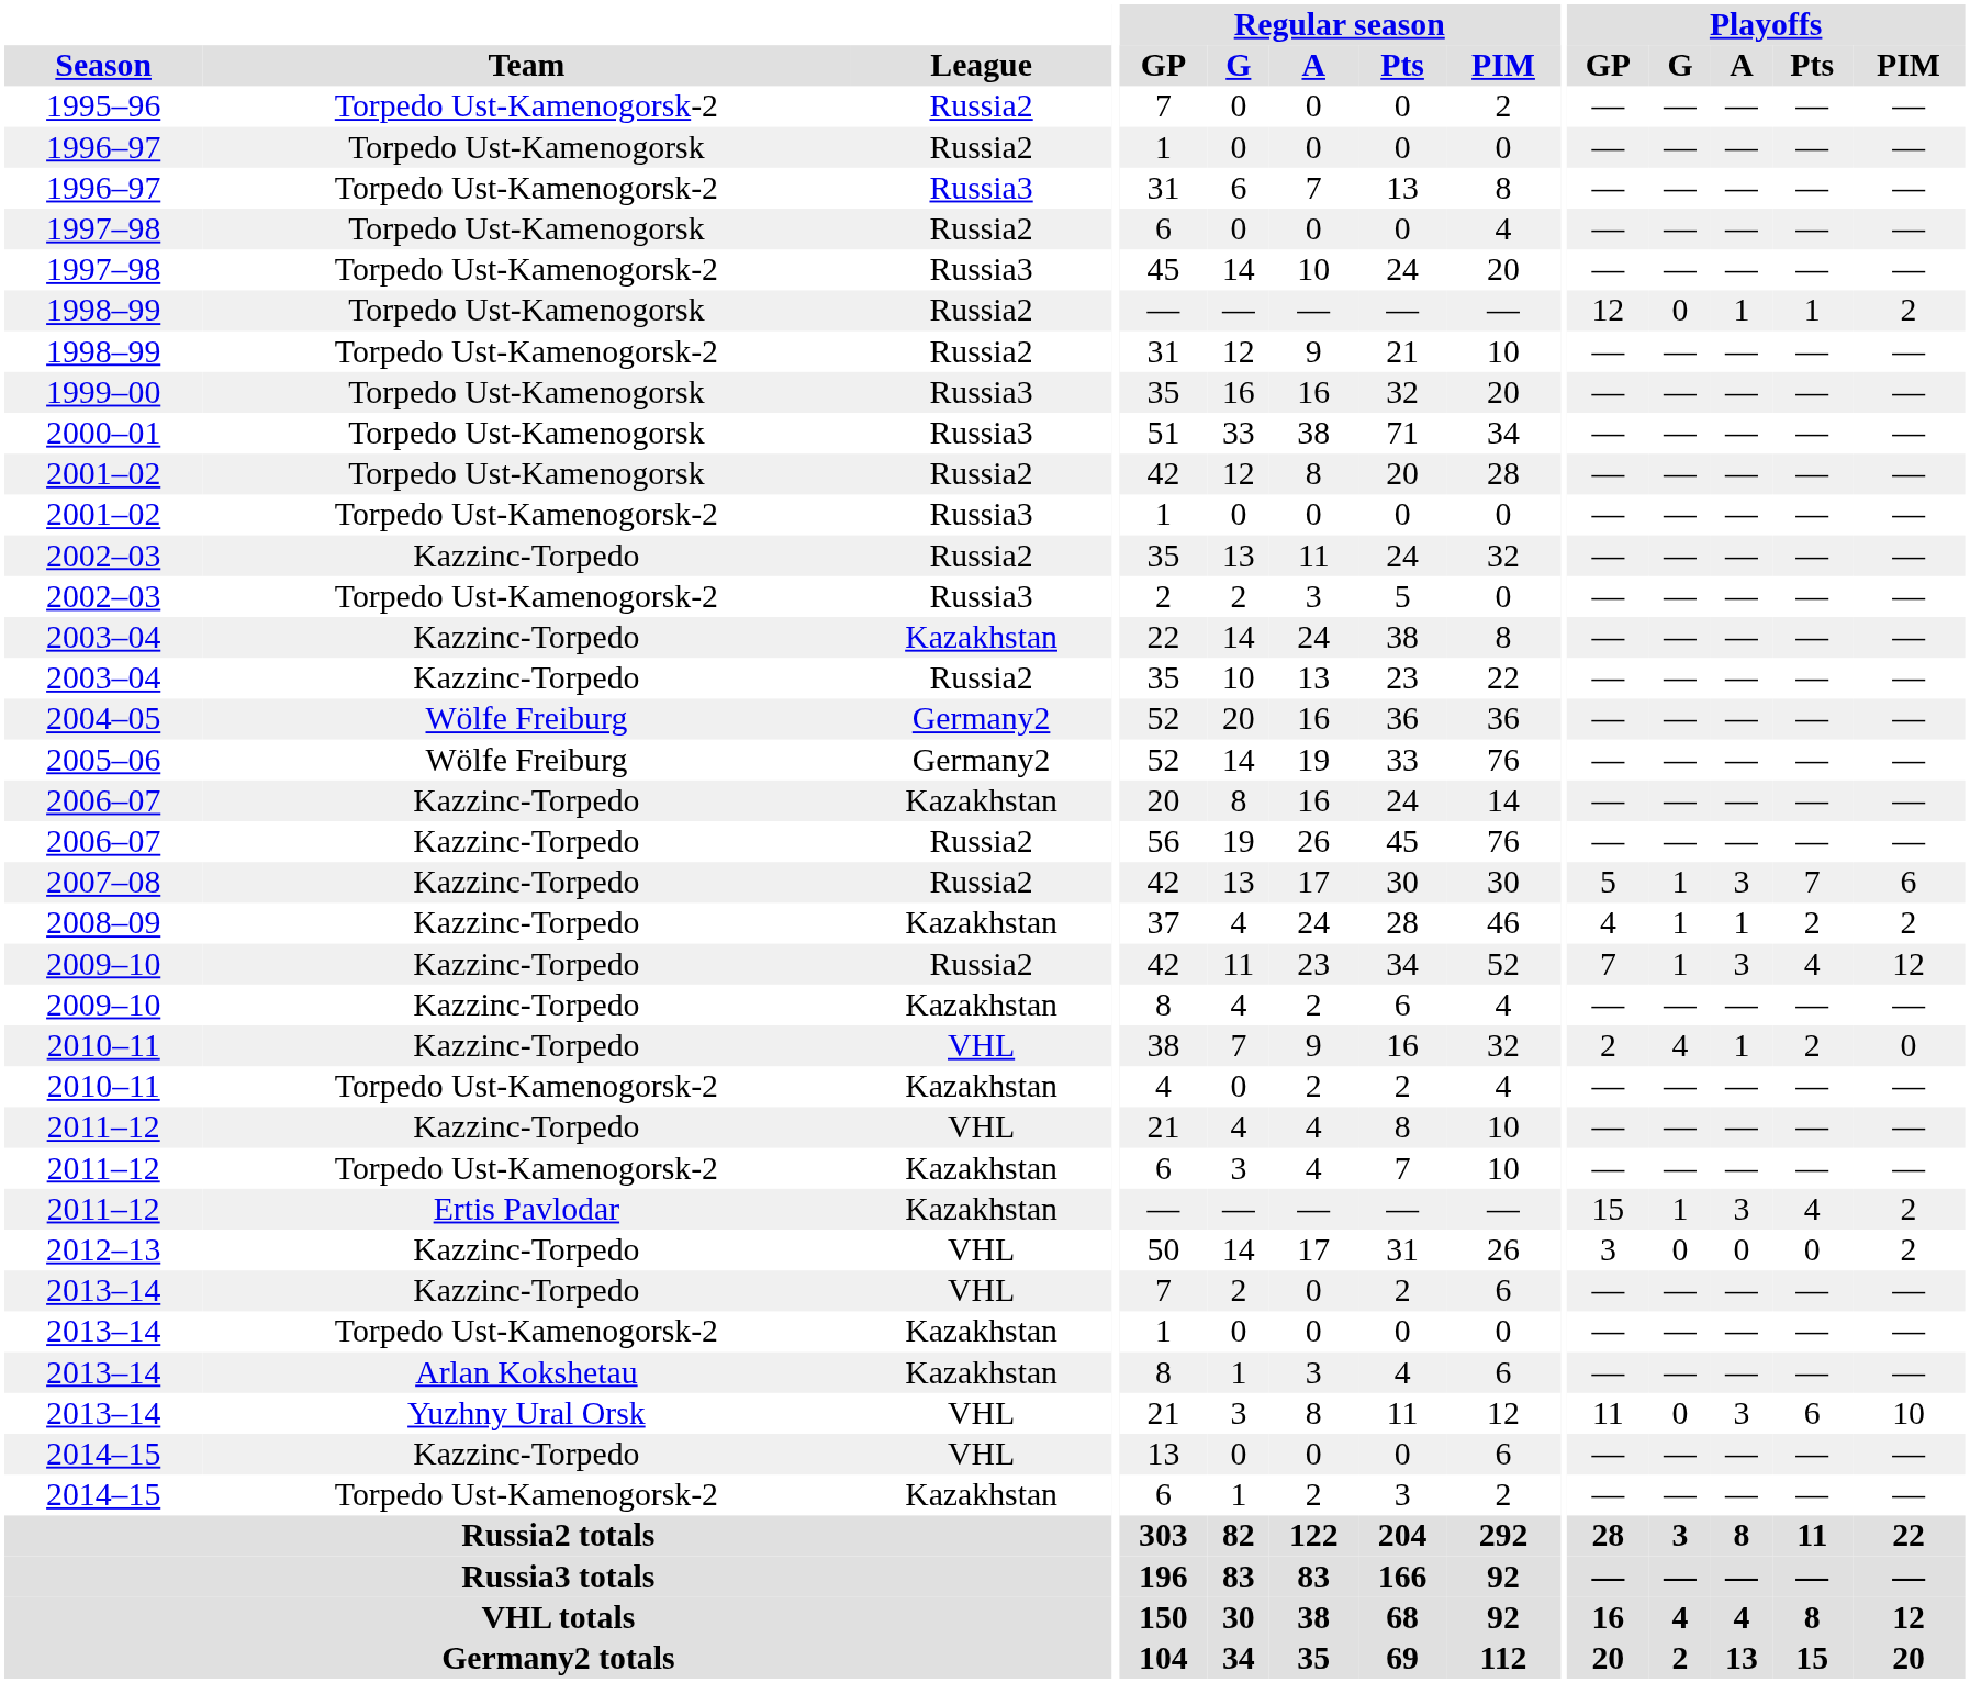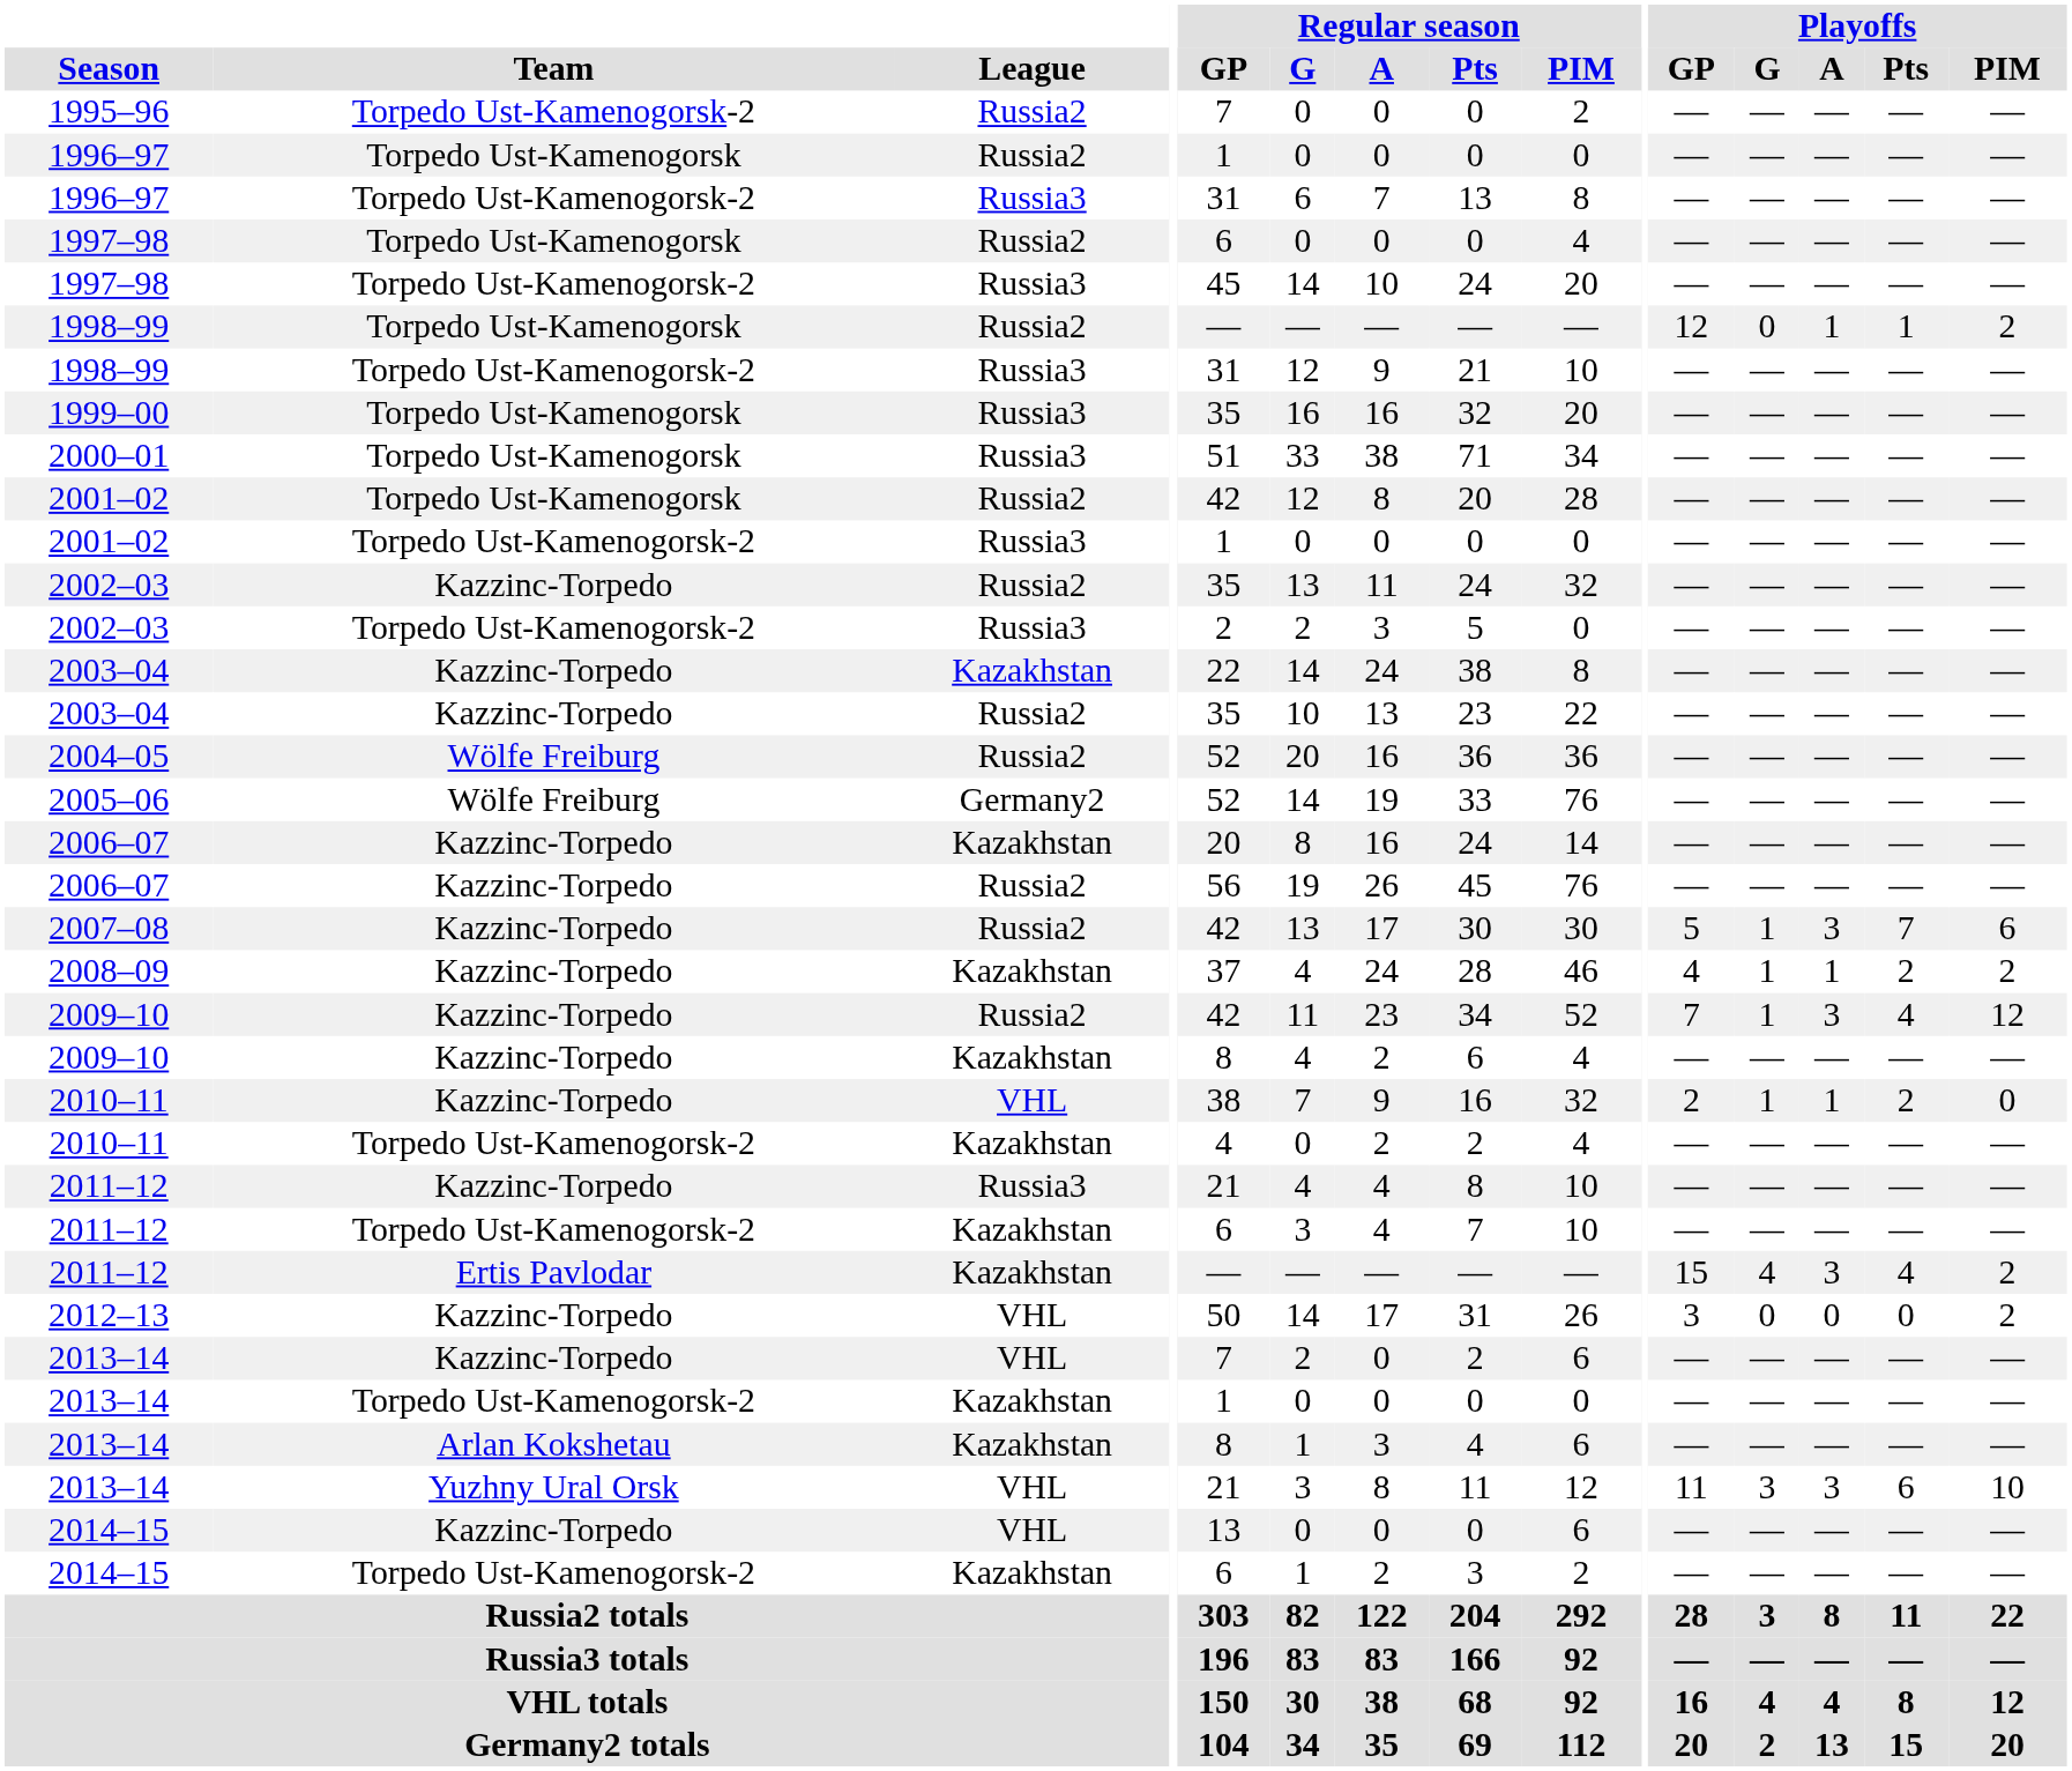1998–99 / Torpedo Ust-Kamenogorsk-2 | League: Russia2 -> Russia3
2004–05 | League: Germany2 -> Russia2
2010–11 / Kazzinc-Torpedo | Playoffs / G: 4 -> 1
2011–12 / Kazzinc-Torpedo | League: VHL -> Russia3
2011–12 / Ertis Pavlodar | Playoffs / G: 1 -> 4
2013–14 / Yuzhny Ural Orsk | Playoffs / G: 0 -> 3
